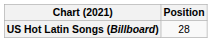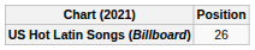US Hot Latin Songs (Billboard) | Position: 28 -> 26
